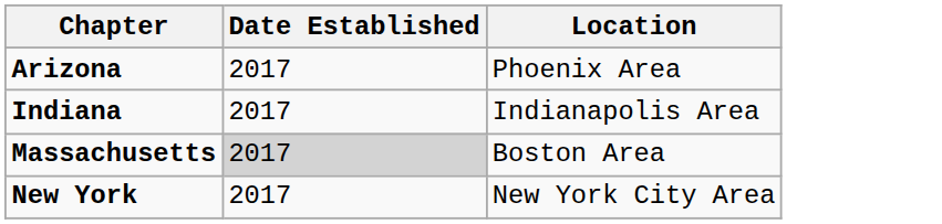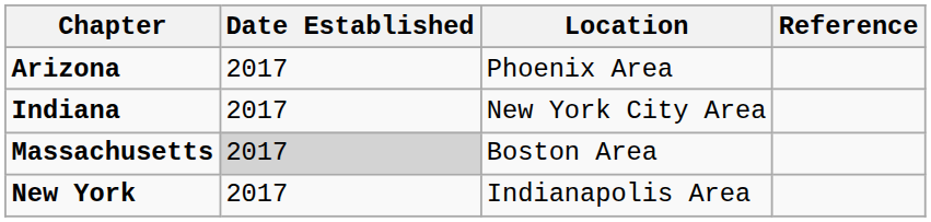+ column: Reference
Indiana | Location: Indianapolis Area -> New York City Area
New York | Location: New York City Area -> Indianapolis Area
